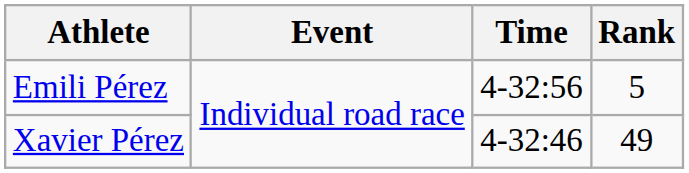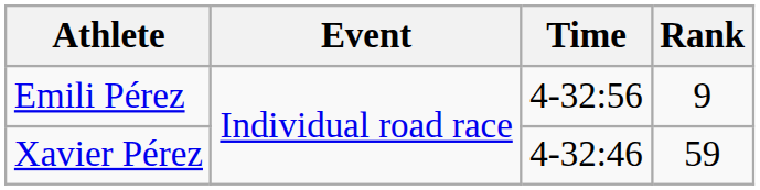Emili Pérez | Rank: 5 -> 9
Xavier Pérez | Rank: 49 -> 59
